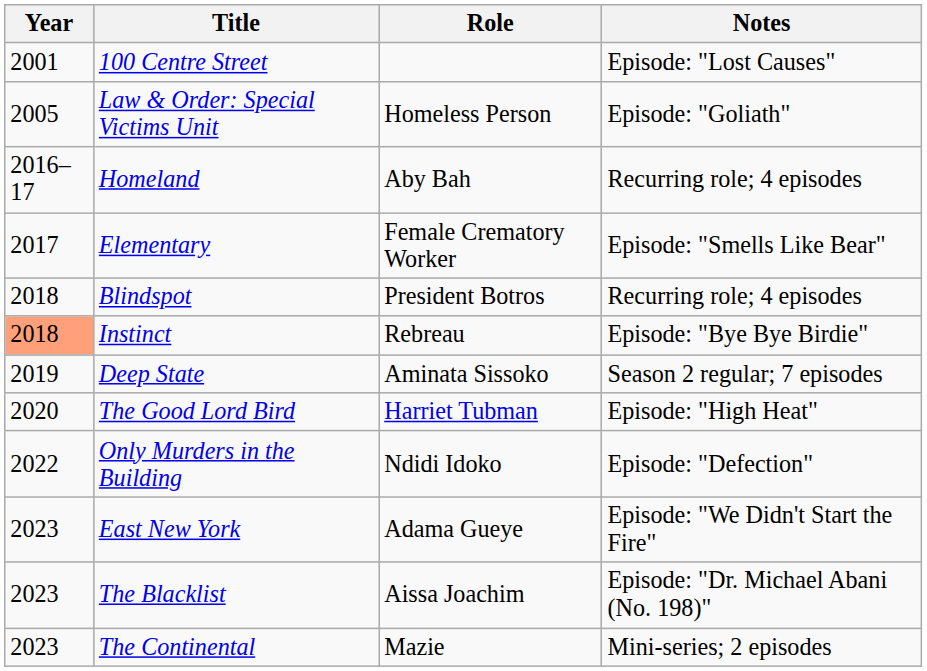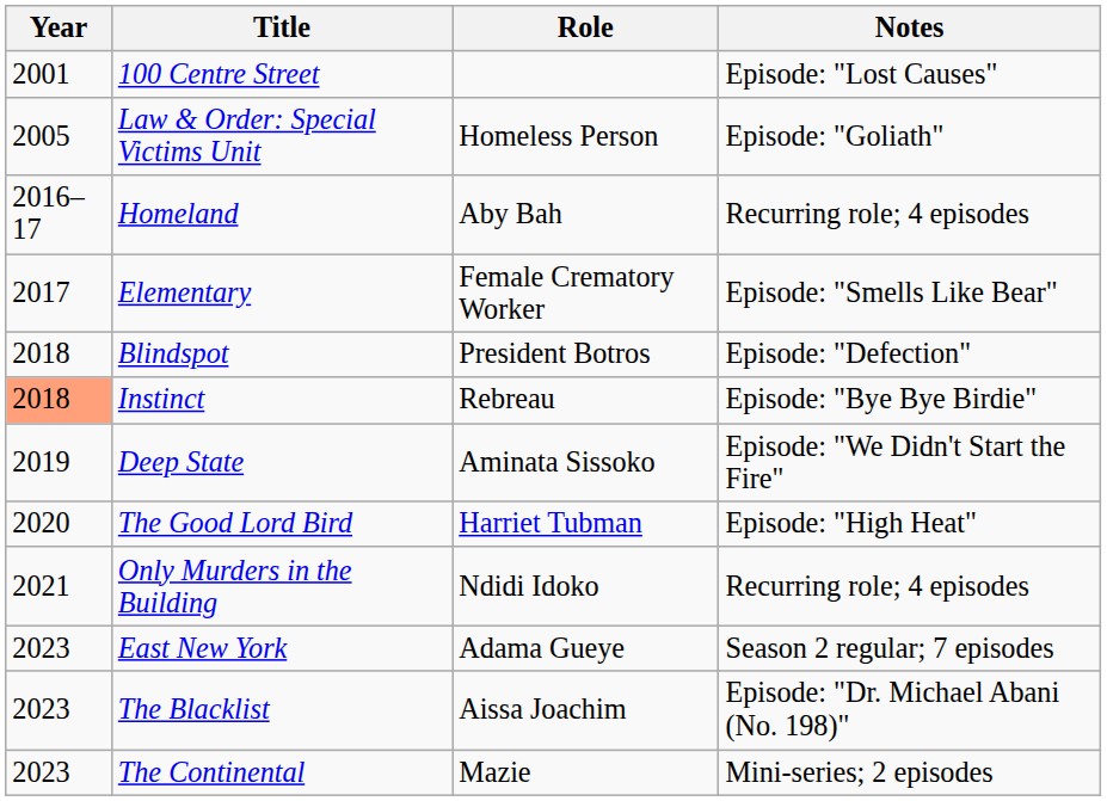Blindspot | Notes: Recurring role; 4 episodes -> Episode: "Defection"
Deep State | Notes: Season 2 regular; 7 episodes -> Episode: "We Didn't Start the Fire"
Only Murders in the Building | Year: 2022 -> 2021
Only Murders in the Building | Notes: Episode: "Defection" -> Recurring role; 4 episodes
East New York | Notes: Episode: "We Didn't Start the Fire" -> Season 2 regular; 7 episodes
